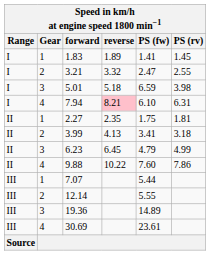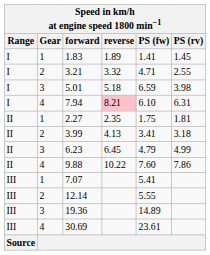3.21 | PS (fw): 2.47 -> 4.71
7.07 | PS (fw): 5.44 -> 5.41
